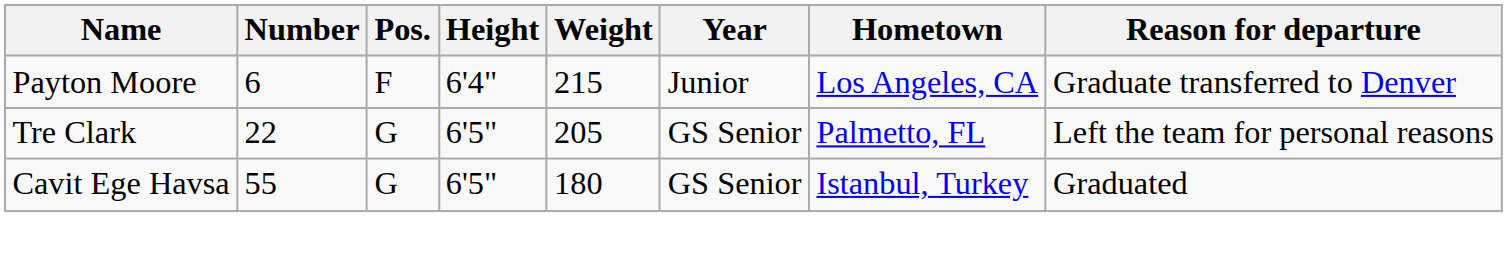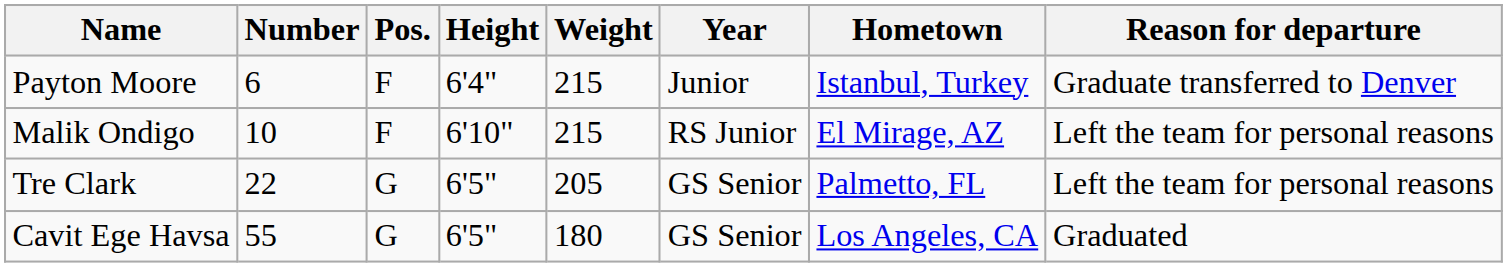Payton Moore | Hometown: Los Angeles, CA -> Istanbul, Turkey
+ row: Malik Ondigo | 10 | F | 6'10" | 215 | RS Junior | El Mirage, AZ | Left the team for personal reasons
Cavit Ege Havsa | Hometown: Istanbul, Turkey -> Los Angeles, CA
